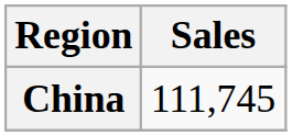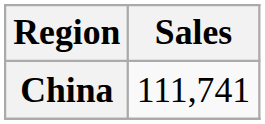China | Sales: 111,745 -> 111,741
